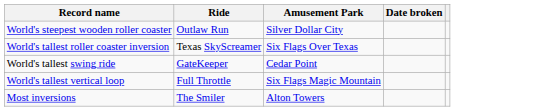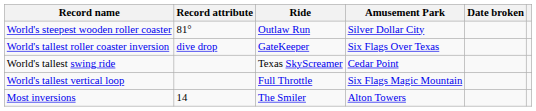+ column: Record attribute | 81° | dive drop | 14
World's tallest roller coaster inversion | Ride: Texas SkyScreamer -> GateKeeper
World's tallest swing ride | Ride: GateKeeper -> Texas SkyScreamer
